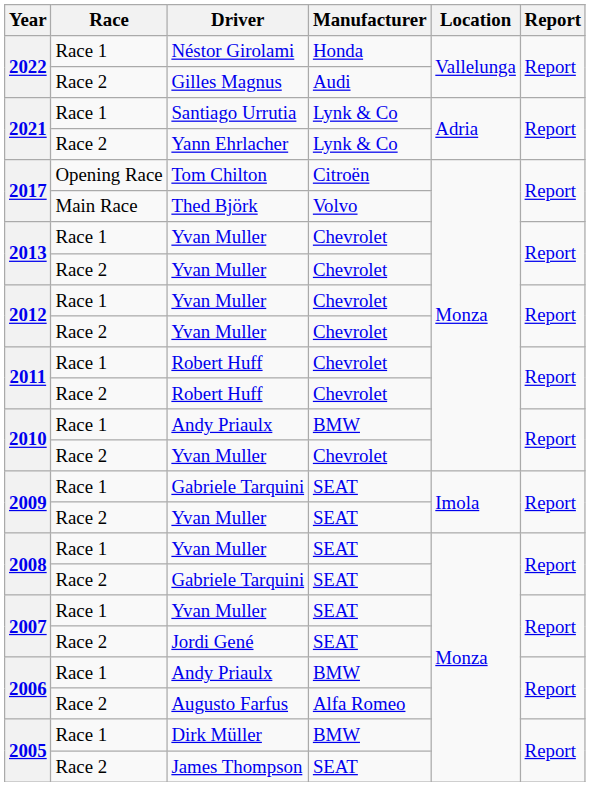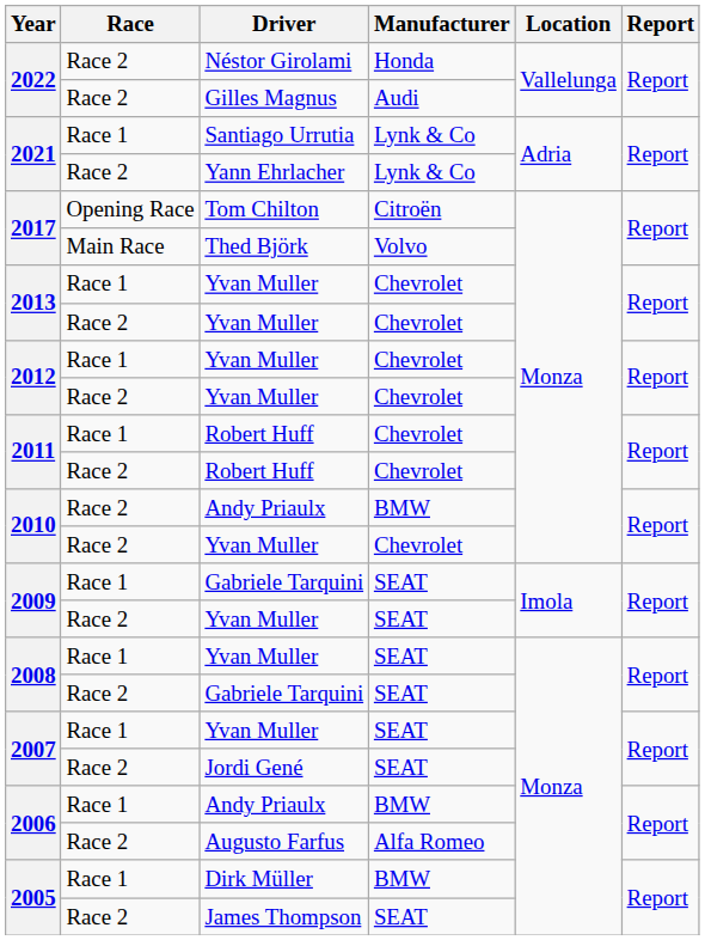Néstor Girolami | Race: Race 1 -> Race 2
2010 / Andy Priaulx | Race: Race 1 -> Race 2
